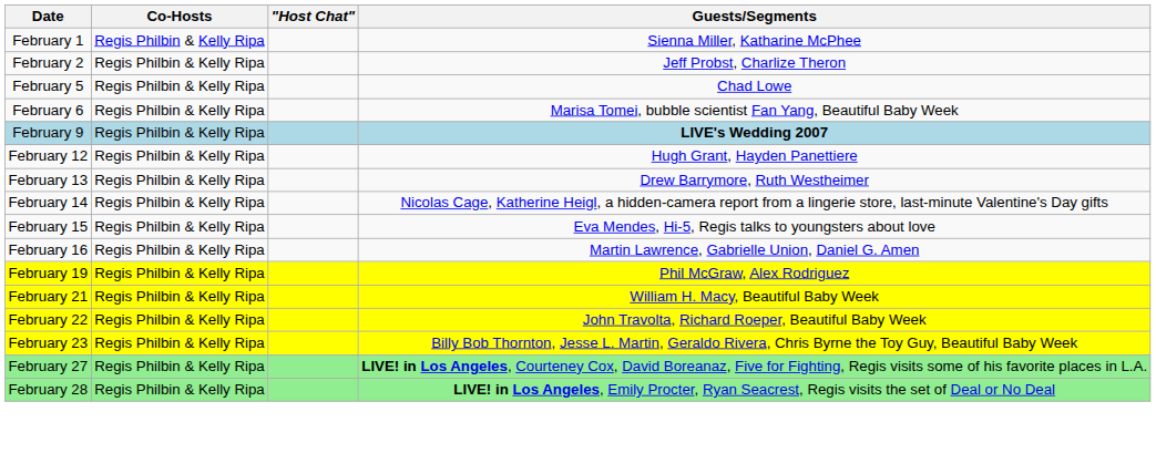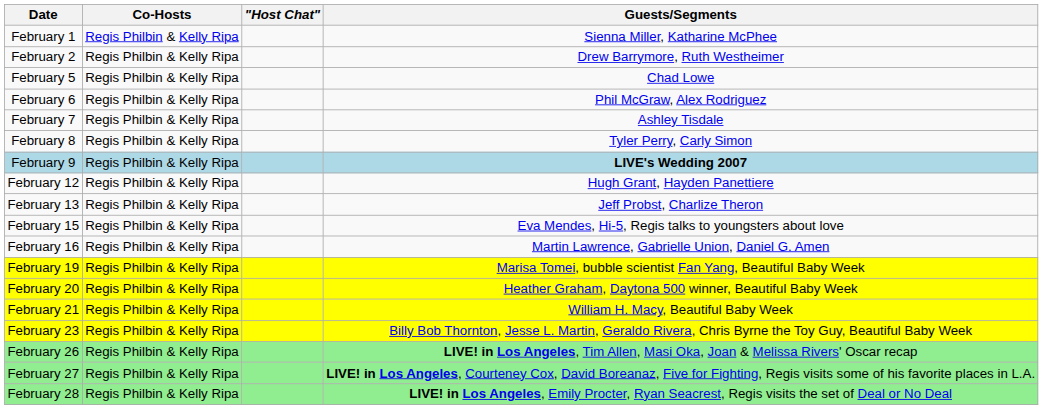February 2 | Guests/Segments: Jeff Probst, Charlize Theron -> Drew Barrymore, Ruth Westheimer
February 6 | Guests/Segments: Marisa Tomei, bubble scientist Fan Yang, Beautiful Baby Week -> Phil McGraw, Alex Rodriguez
+ row: February 7 | Regis Philbin & Kelly Ripa | Ashley Tisdale
+ row: February 8 | Regis Philbin & Kelly Ripa | Tyler Perry, Carly Simon
February 13 | Guests/Segments: Drew Barrymore, Ruth Westheimer -> Jeff Probst, Charlize Theron
- row: February 14 | Regis Philbin & Kelly Ripa | Nicolas Cage, Katherine Heigl, a hidden-camera report from a lingerie store, last-minute Valentine's Day gifts
February 19 | Guests/Segments: Phil McGraw, Alex Rodriguez -> Marisa Tomei, bubble scientist Fan Yang, Beautiful Baby Week
+ row: February 20 | Regis Philbin & Kelly Ripa | Heather Graham, Daytona 500 winner, Beautiful Baby Week
- row: February 22 | Regis Philbin & Kelly Ripa | John Travolta, Richard Roeper, Beautiful Baby Week
+ row: February 26 | Regis Philbin & Kelly Ripa | LIVE! in Los Angeles, Tim Allen, Masi Oka, Joan & Melissa Rivers' Oscar recap
